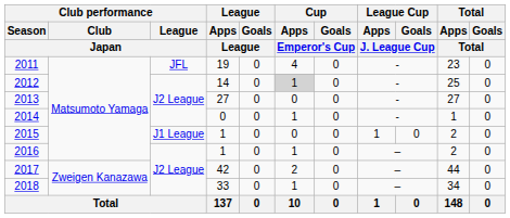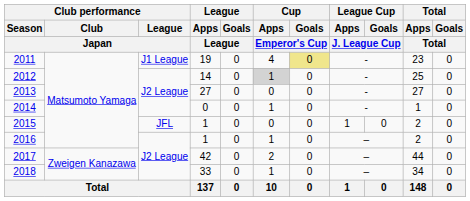2011 | Club performance / League / Japan: JFL -> J1 League
2011 | Cup / Goals / Emperor's Cup: no background -> khaki background
2015 | Club performance / League / Japan: J1 League -> JFL
